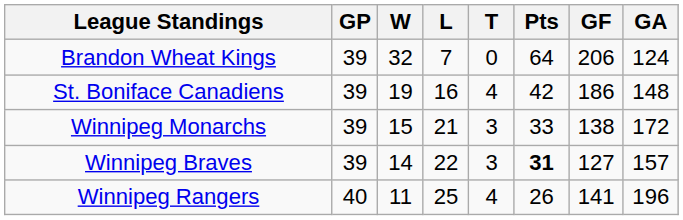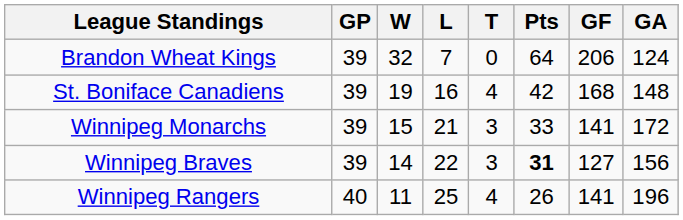St. Boniface Canadiens | GF: 186 -> 168
Winnipeg Monarchs | GF: 138 -> 141
Winnipeg Braves | GA: 157 -> 156
